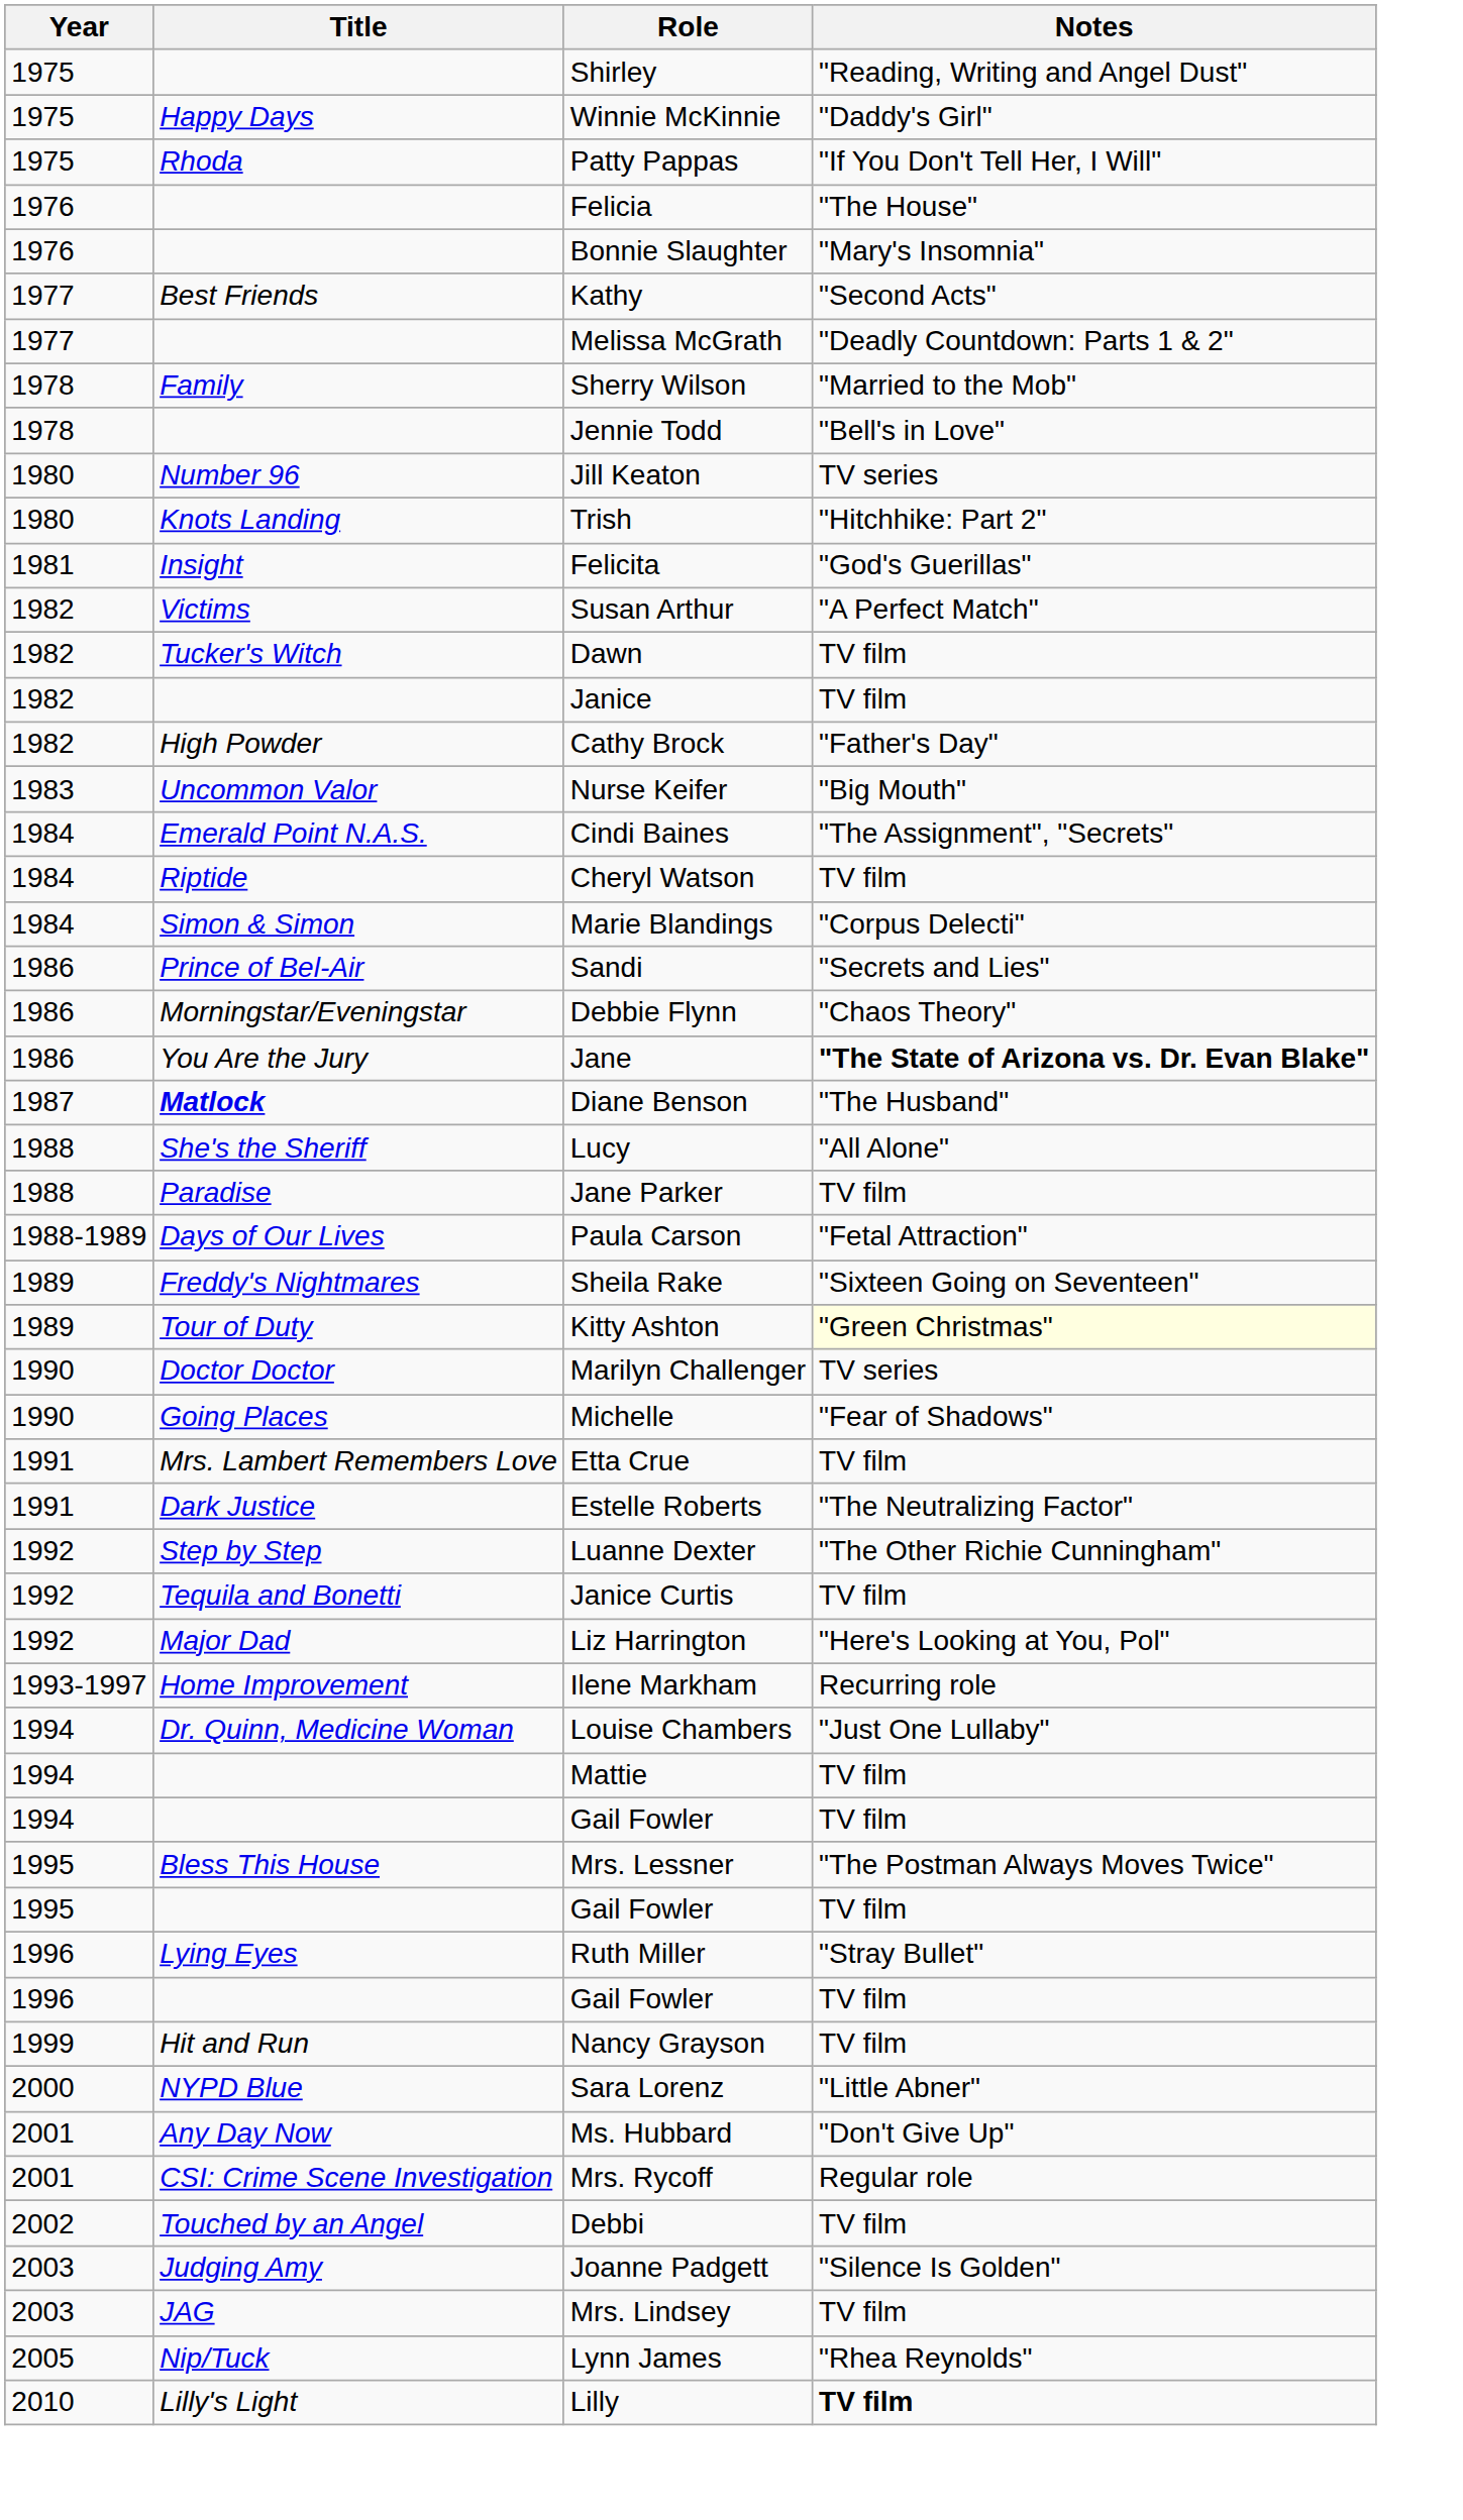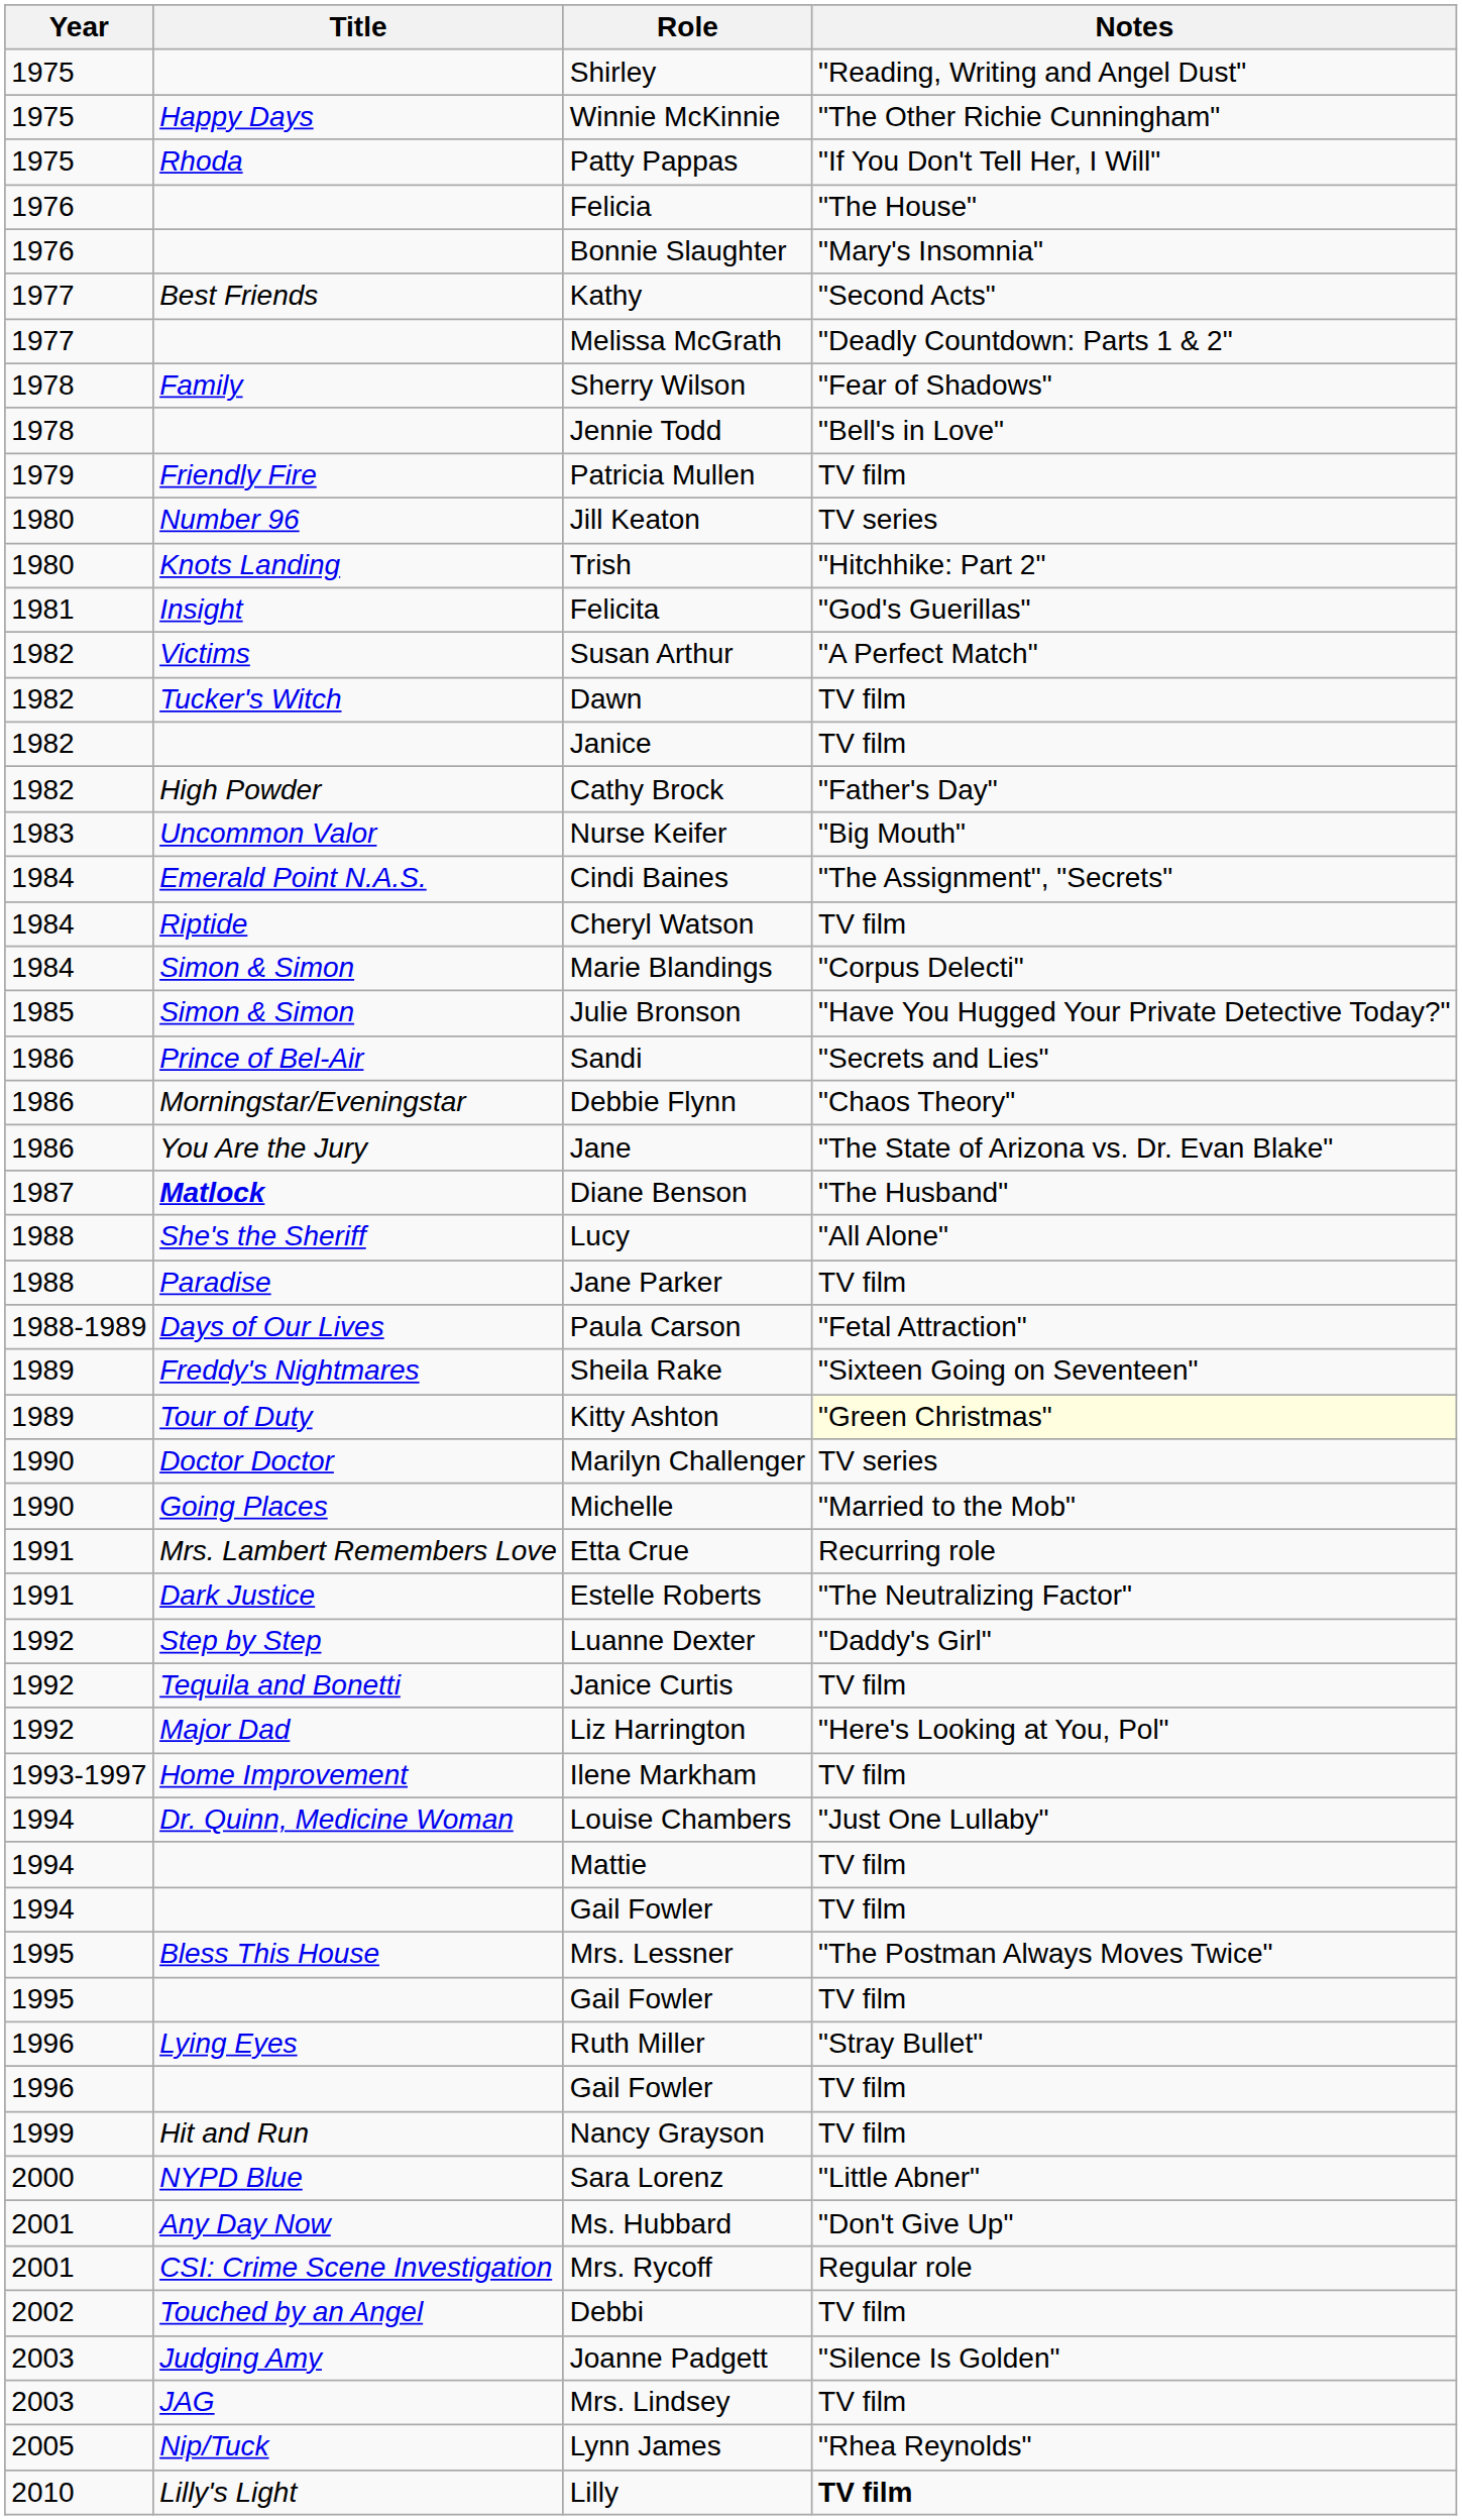Winnie McKinnie | Notes: "Daddy's Girl" -> "The Other Richie Cunningham"
Sherry Wilson | Notes: "Married to the Mob" -> "Fear of Shadows"
+ row: 1979 | Friendly Fire | Patricia Mullen | TV film
+ row: 1985 | Simon & Simon | Julie Bronson | "Have You Hugged Your Private Detective Today?"
Jane | Notes: bold -> normal
Michelle | Notes: "Fear of Shadows" -> "Married to the Mob"
Etta Crue | Notes: TV film -> Recurring role
Luanne Dexter | Notes: "The Other Richie Cunningham" -> "Daddy's Girl"
Ilene Markham | Notes: Recurring role -> TV film
